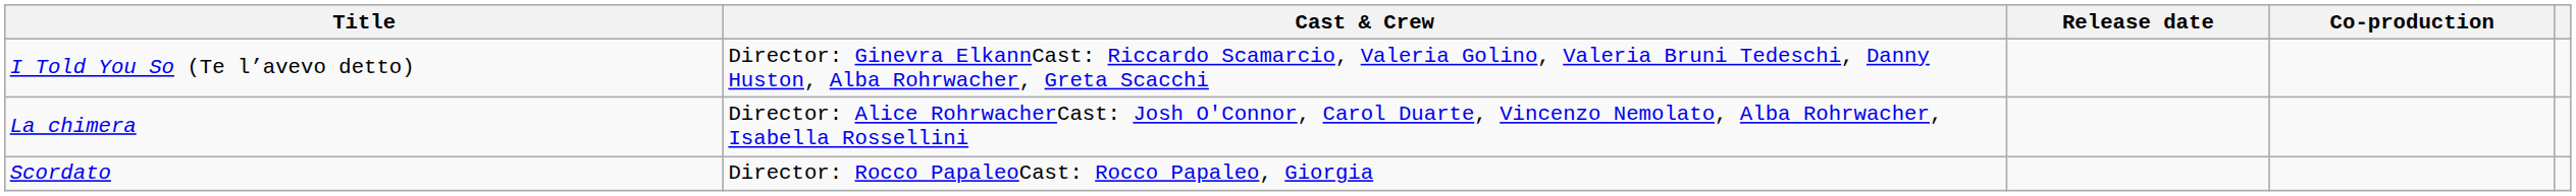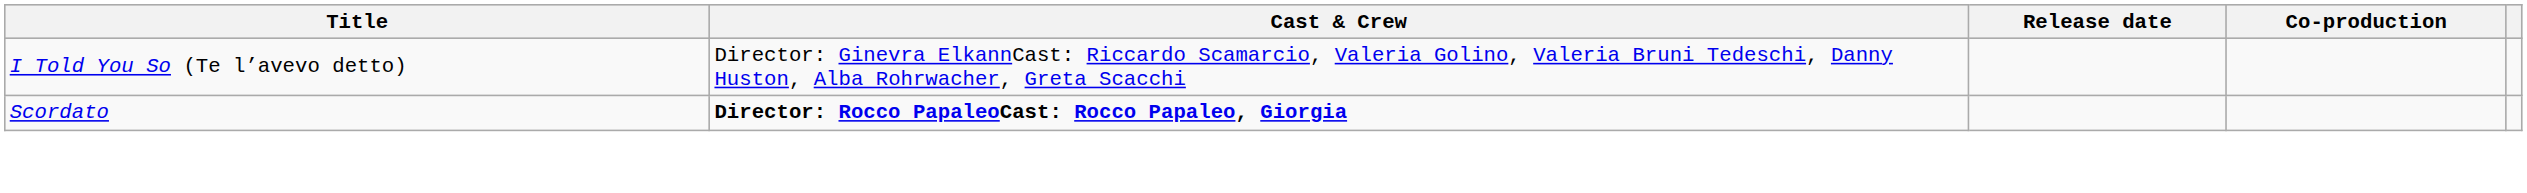- row: La chimera | Director: Alice RohrwacherCast: Josh O'Connor, Carol Duarte, Vincenzo Nemolato, Alba Rohrwacher, Isabella Rossellini
Scordato | Cast & Crew: normal -> bold
